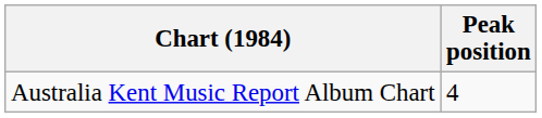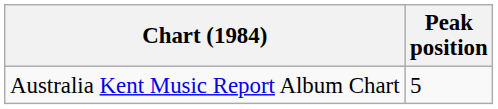Australia Kent Music Report Album Chart | Peak position: 4 -> 5
